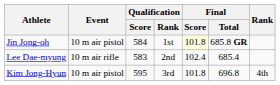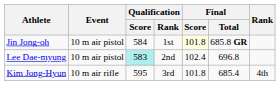Lee Dae-myung | Event: 10 m air rifle -> 10 m air pistol
Lee Dae-myung | Qualification / Score: no background -> paleturquoise background
Lee Dae-myung | Final / Total: 685.4 -> 696.8
Kim Jong-Hyun | Event: 10 m air pistol -> 10 m air rifle
Kim Jong-Hyun | Final / Total: 696.8 -> 685.4
